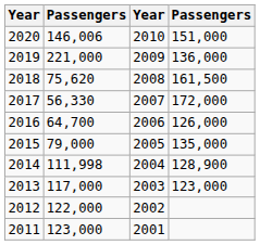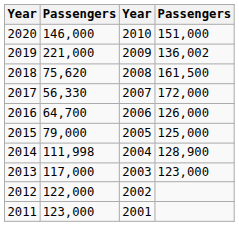2020 | column 2: 146,006 -> 146,000
2019 | column 4: 136,000 -> 136,002
2015 | column 4: 135,000 -> 125,000
